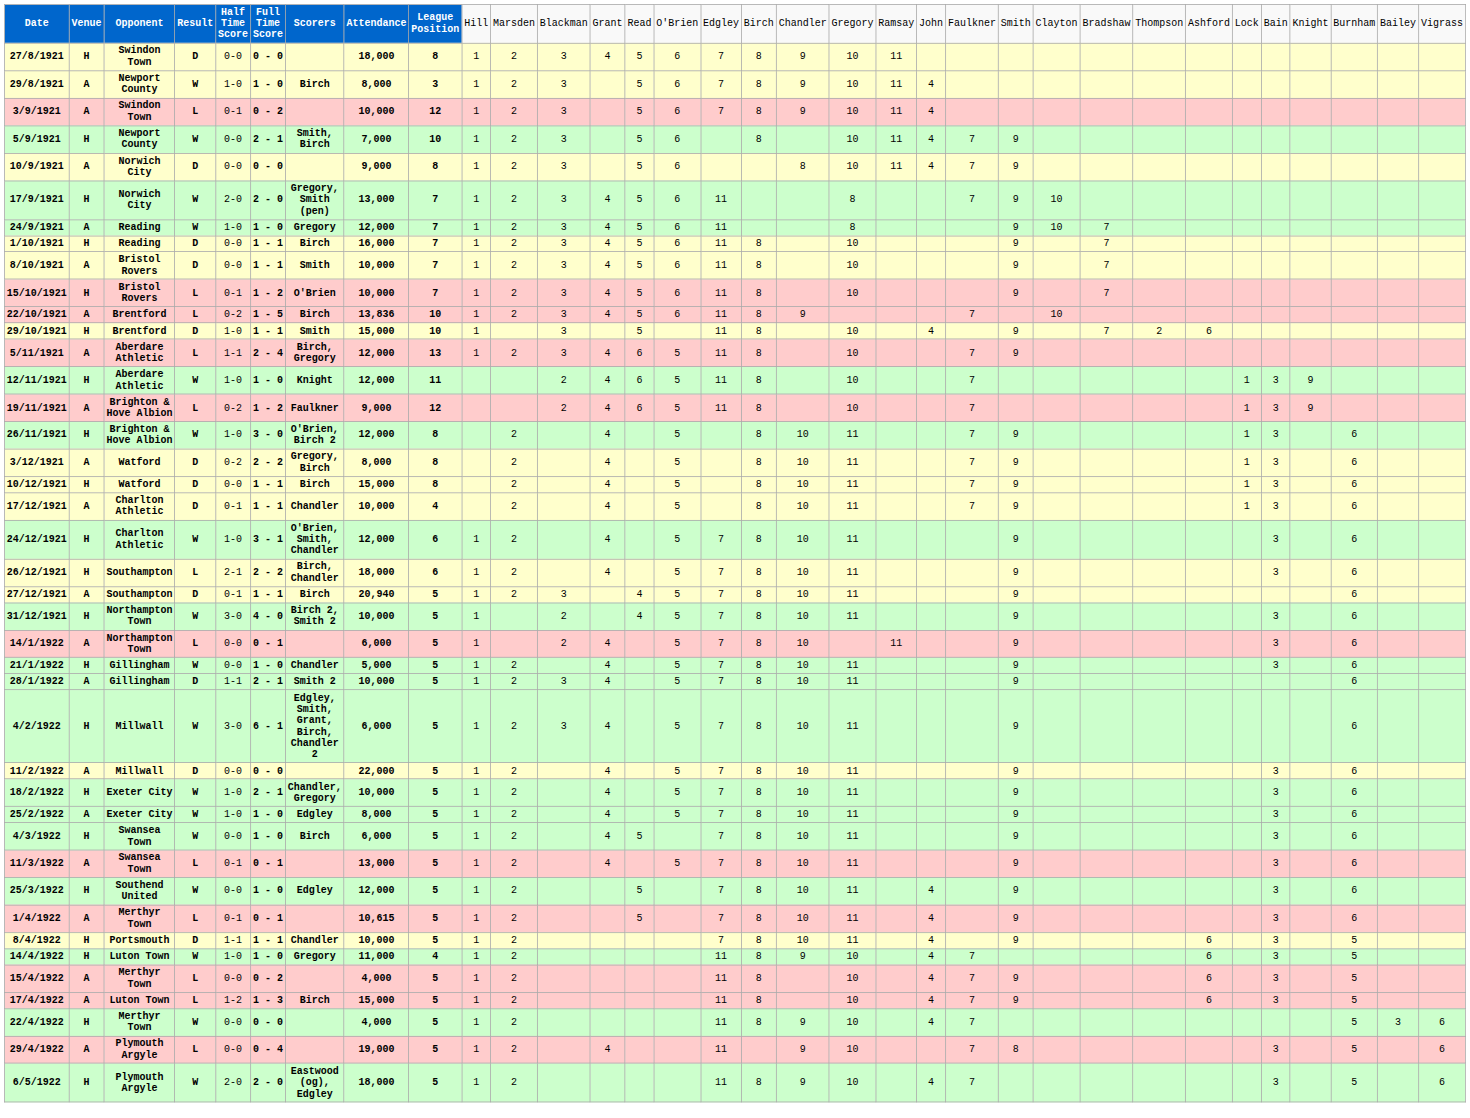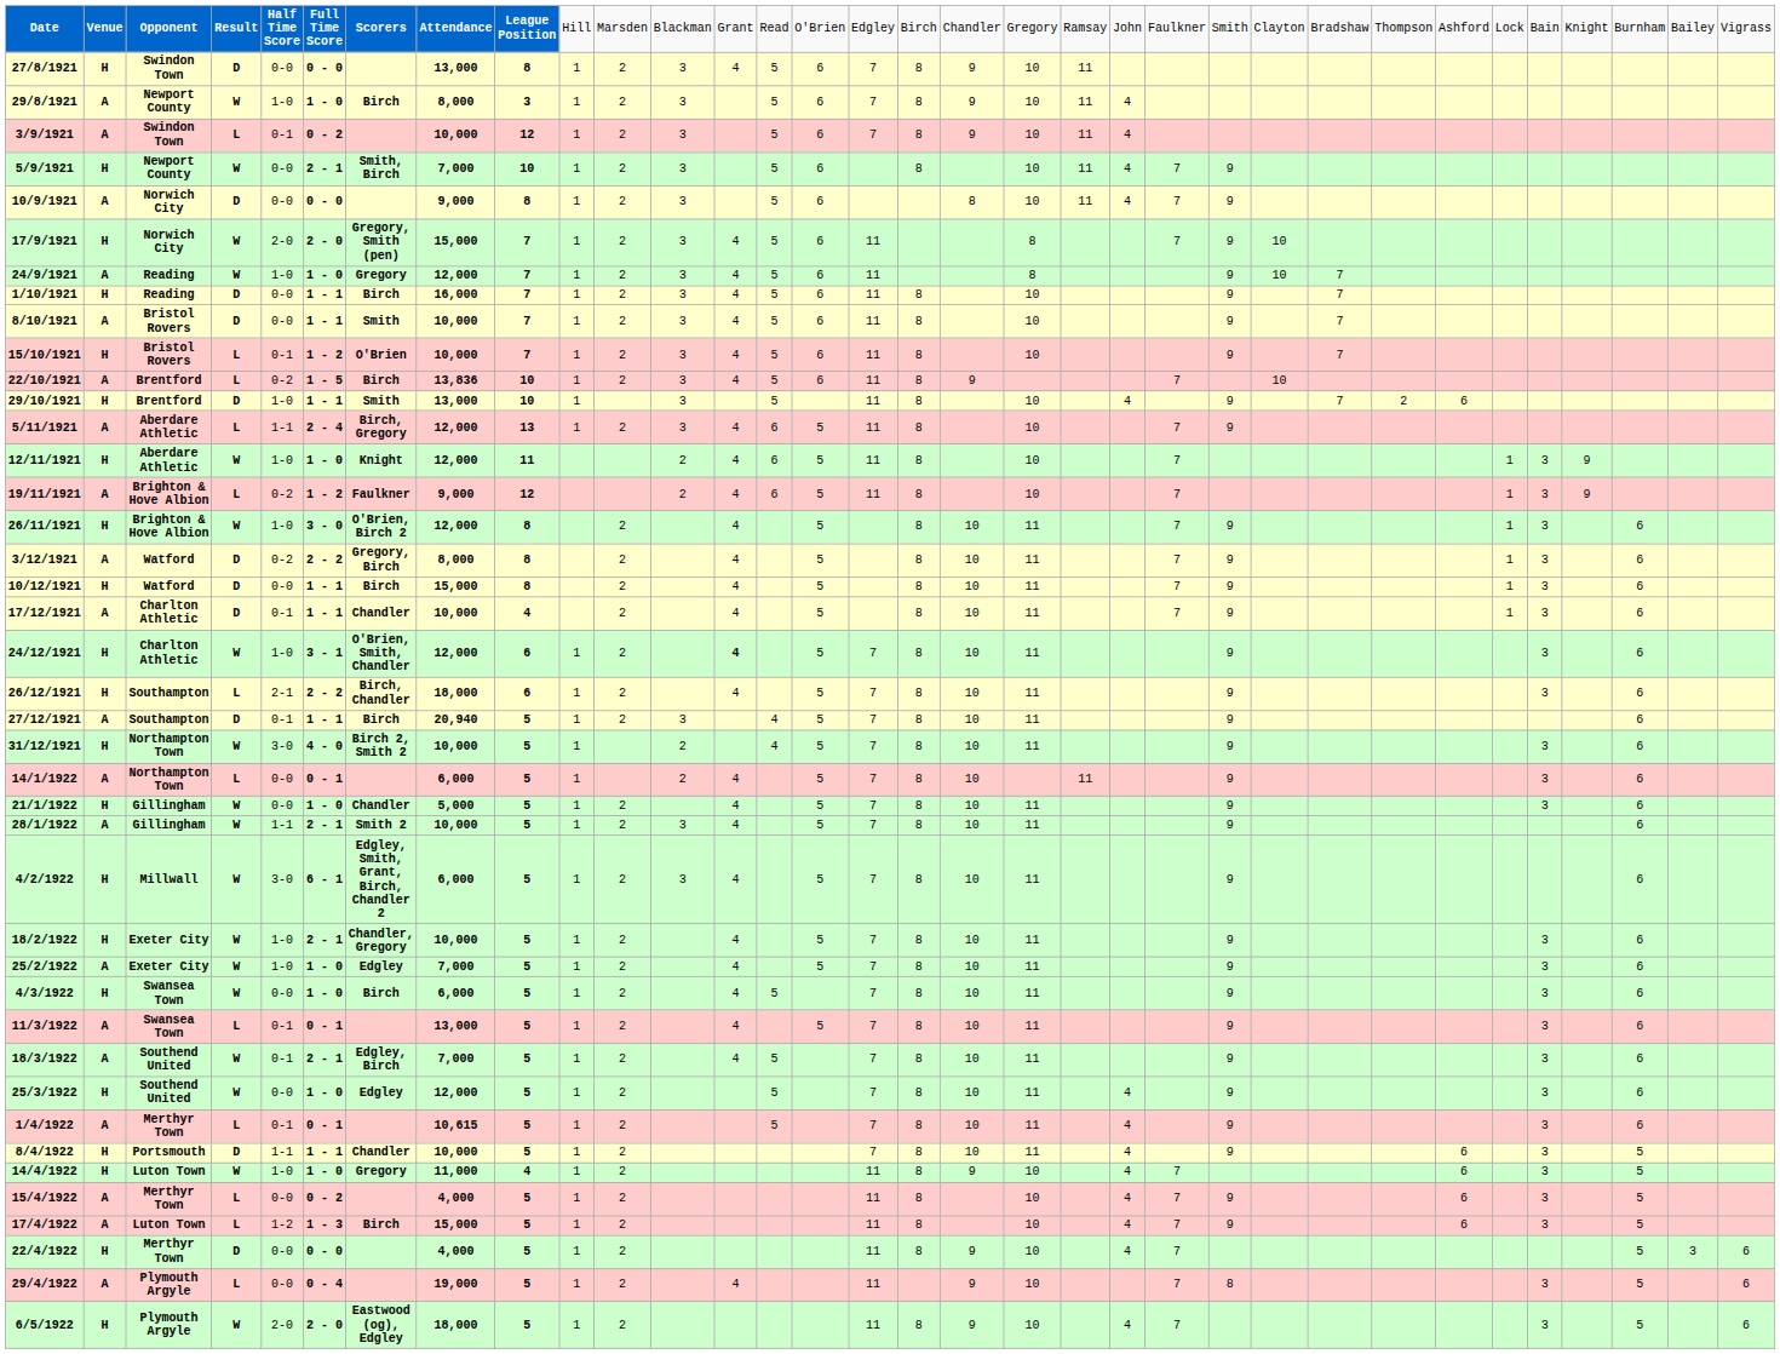27/8/1921 | column 8: 18,000 -> 13,000
17/9/1921 | column 8: 13,000 -> 15,000
29/10/1921 | column 8: 15,000 -> 13,000
24/12/1921 | column 13: normal -> bold
28/1/1922 | column 4: D -> W
- row: 11/2/1922 | A | Millwall | D | 0-0 | 0 - 0 | 22,000 | 5 | 1 | 2 | 4 | 5 | 7 | 8 | 10 | 11 | 9 | 3 | 6
25/2/1922 | column 8: 8,000 -> 7,000
+ row: 18/3/1922 | A | Southend United | W | 0-1 | 2 - 1 | Edgley, Birch | 7,000 | 5 | 1 | 2 | 4 | 5 | 7 | 8 | 10 | 11 | 9 | 3 | 6
22/4/1922 | column 4: W -> D
